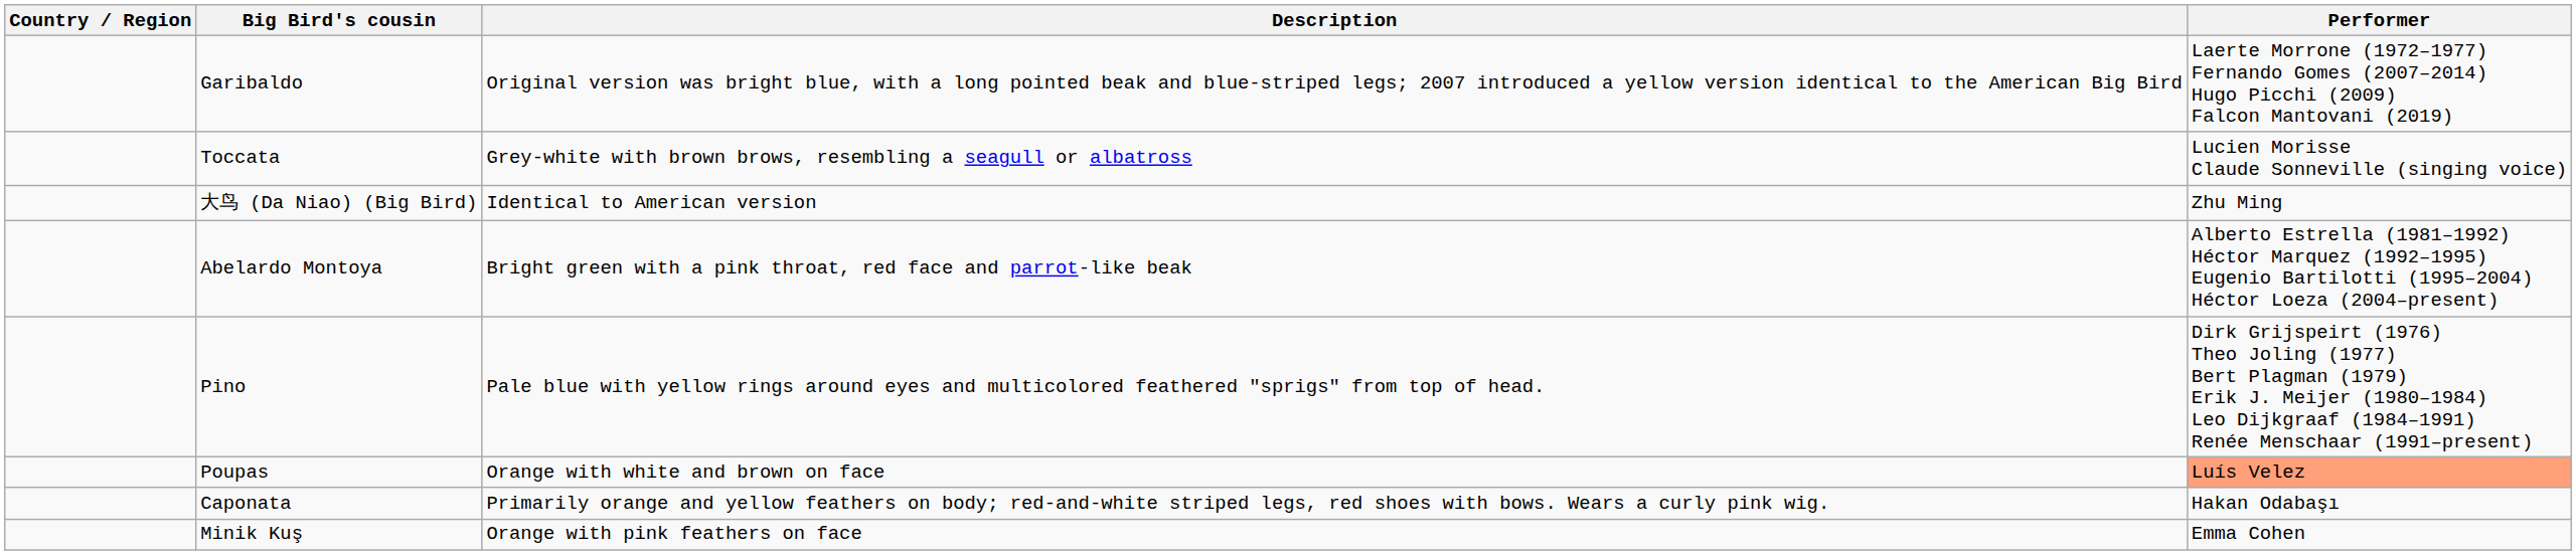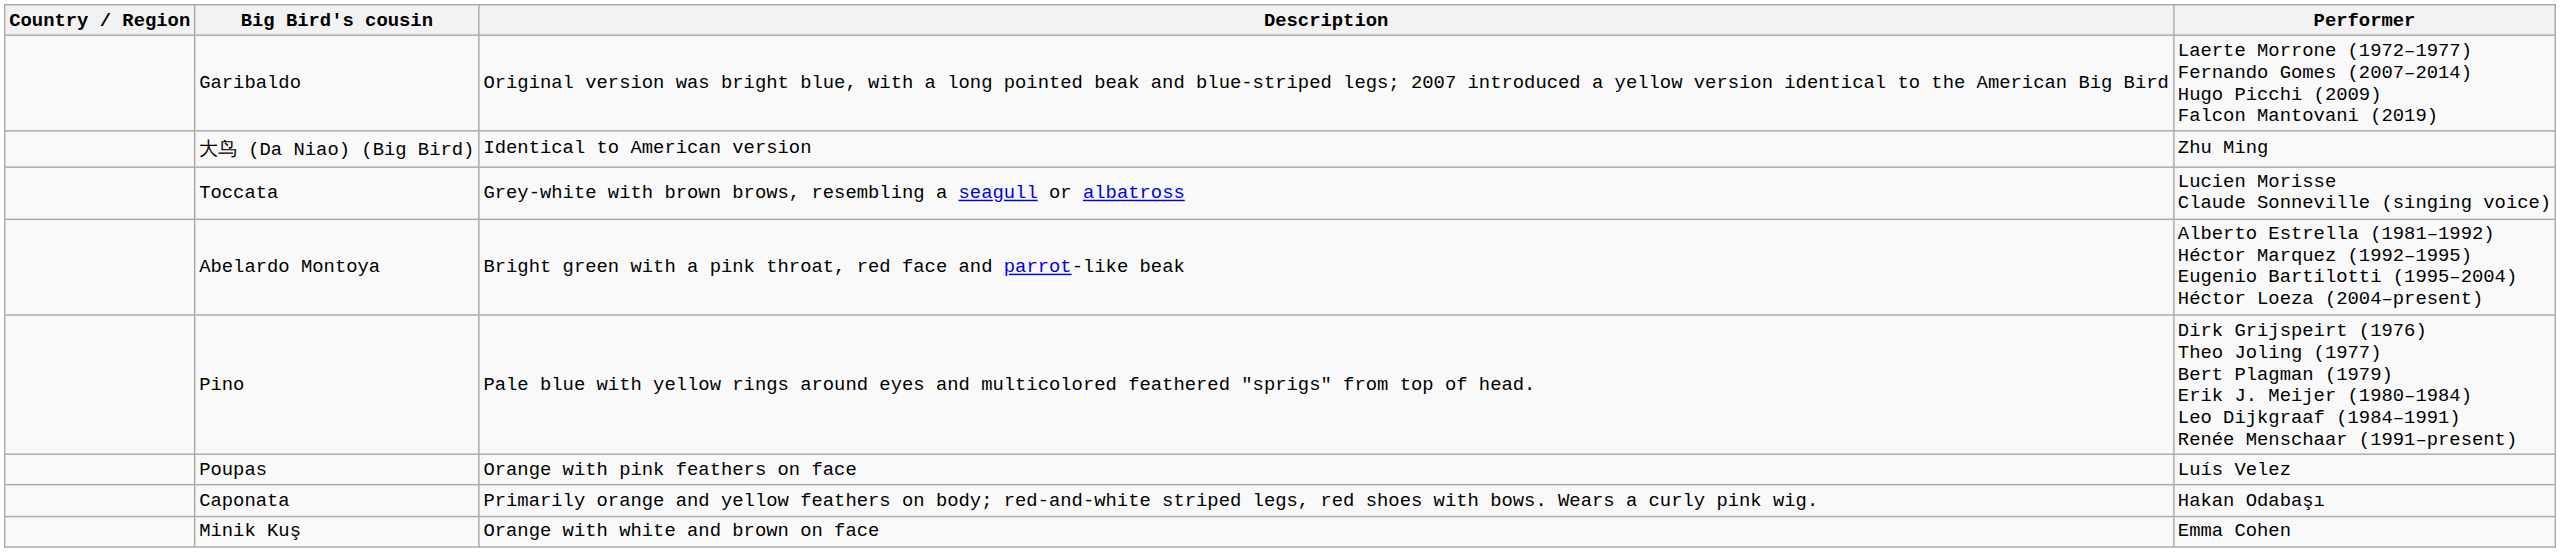rows swapped: 大鸟 (Da Niao) (Big Bird) <-> Toccata
Poupas | Description: Orange with white and brown on face -> Orange with pink feathers on face
Poupas | Performer: lightsalmon background -> no background
Minik Kuş | Description: Orange with pink feathers on face -> Orange with white and brown on face
